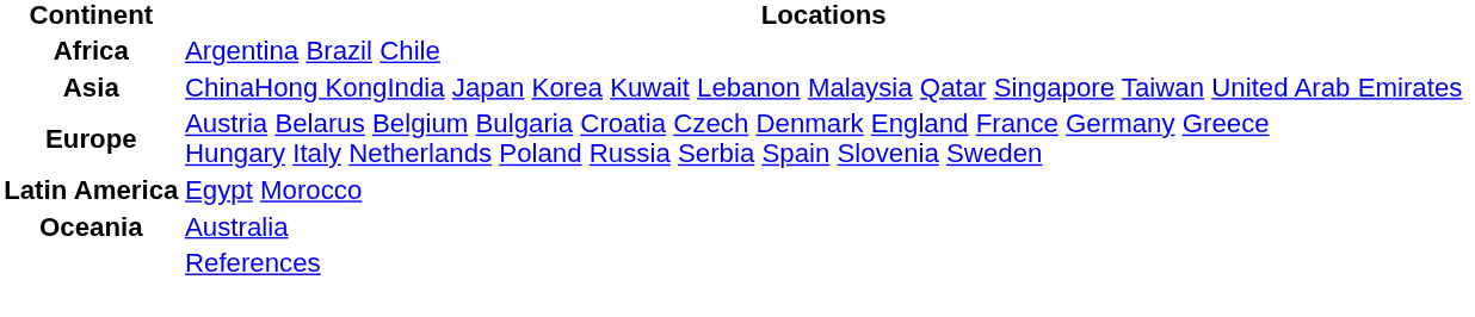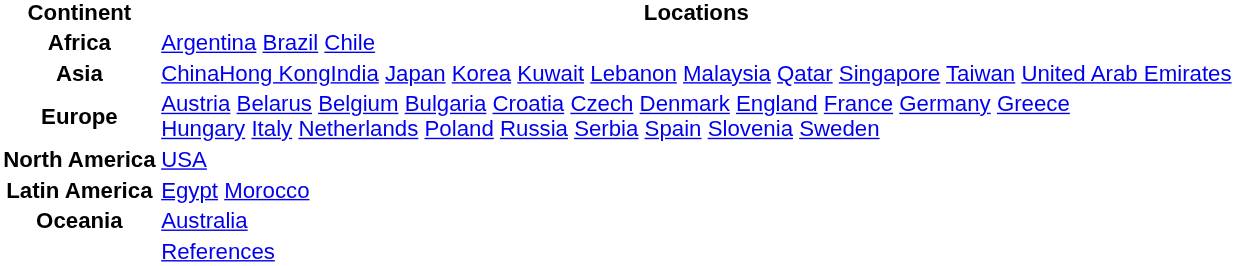+ row: North America | USA
